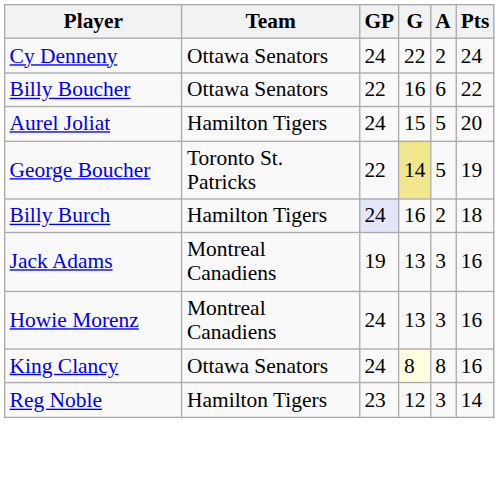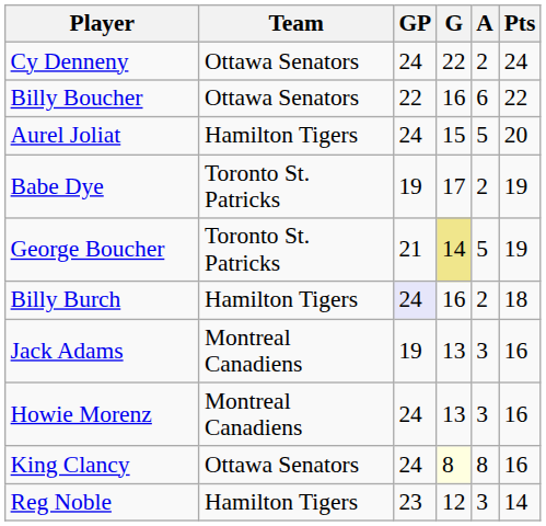+ row: Babe Dye | Toronto St. Patricks | 19 | 17 | 2 | 19
George Boucher | GP: 22 -> 21
